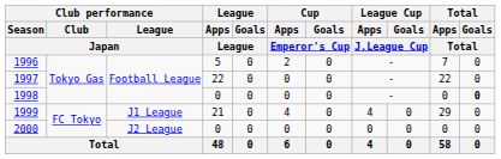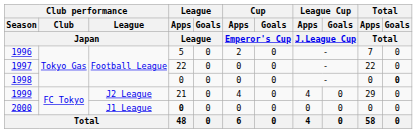1999 | Club performance / League / Japan: J1 League -> J2 League
2000 | Club performance / League / Japan: J2 League -> J1 League
2000 | League / Apps / League: normal -> bold
